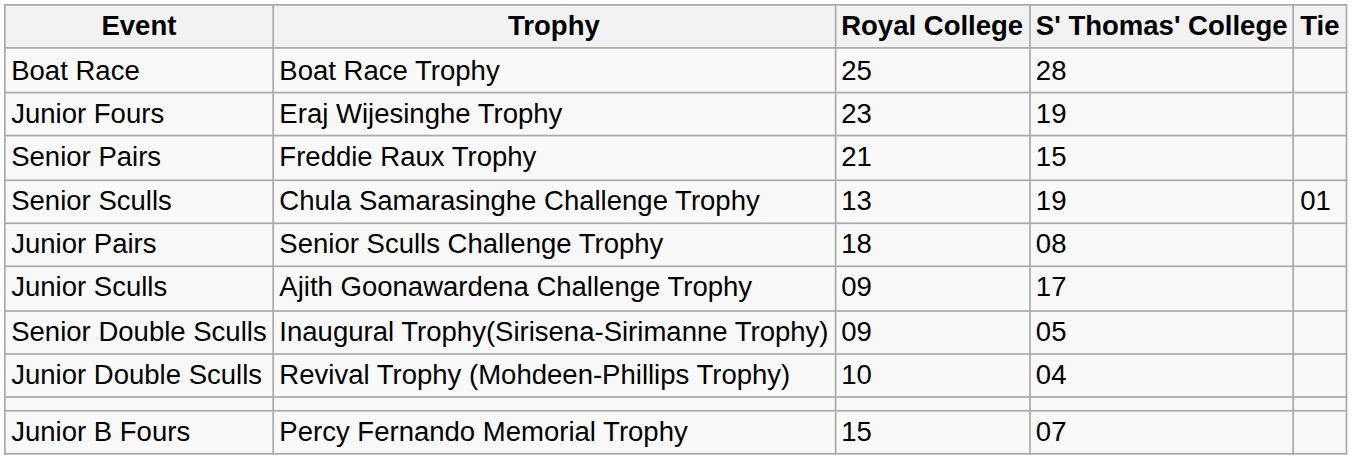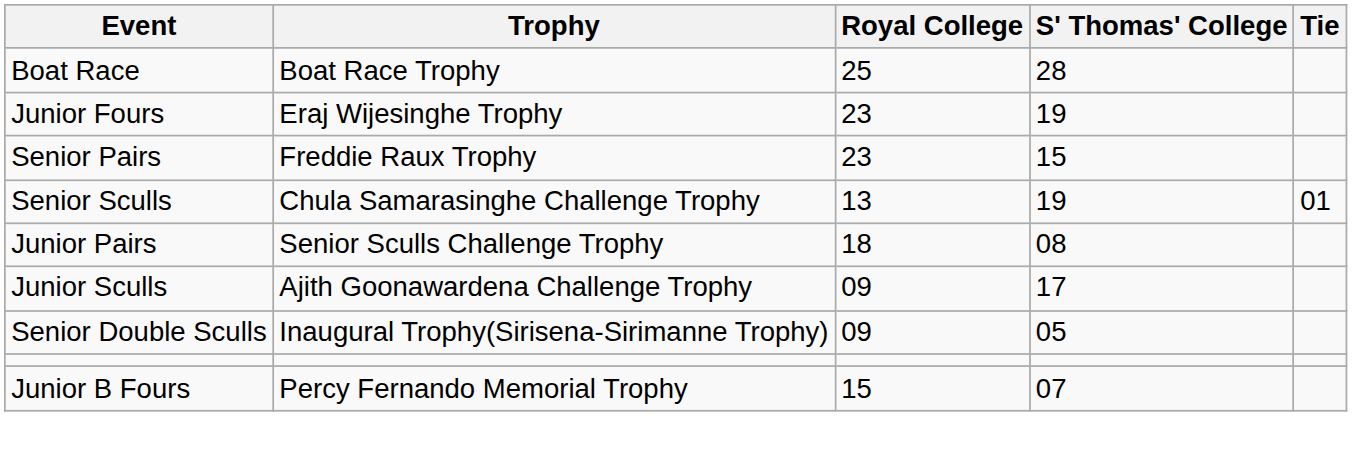Senior Pairs | Royal College: 21 -> 23
- row: Junior Double Sculls | Revival Trophy (Mohdeen-Phillips Trophy) | 10 | 04
